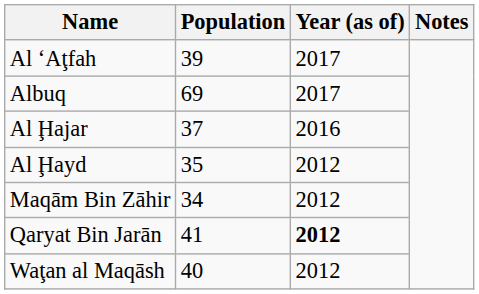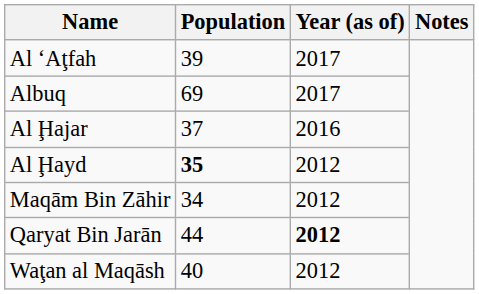Al Ḩayd | Population: normal -> bold
Qaryat Bin Jarān | Population: 41 -> 44
